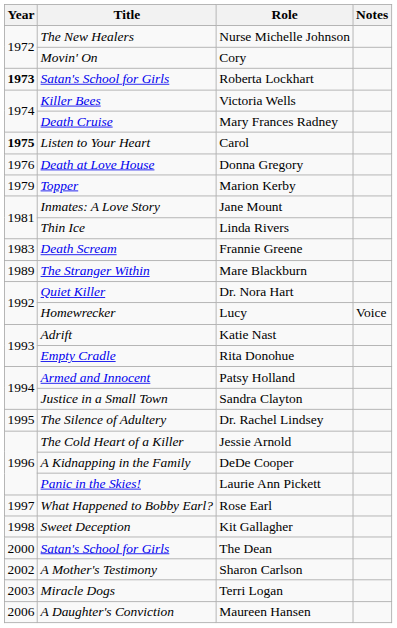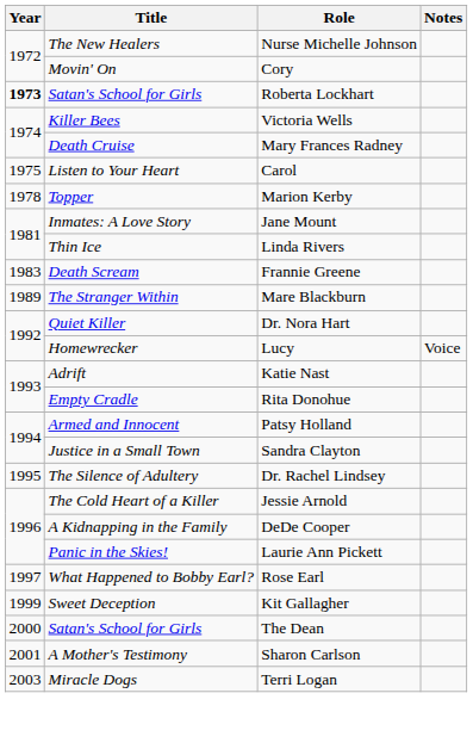Carol | Year: bold -> normal
- row: 1976 | Death at Love House | Donna Gregory
Marion Kerby | Year: 1979 -> 1978
Kit Gallagher | Year: 1998 -> 1999
Sharon Carlson | Year: 2002 -> 2001
- row: 2006 | A Daughter's Conviction | Maureen Hansen
